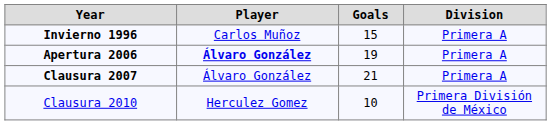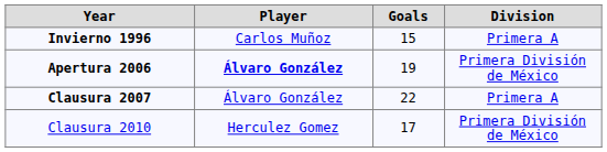Apertura 2006 | Division: Primera A -> Primera División de México
Clausura 2007 | Goals: 21 -> 22
Clausura 2010 | Goals: 10 -> 17
